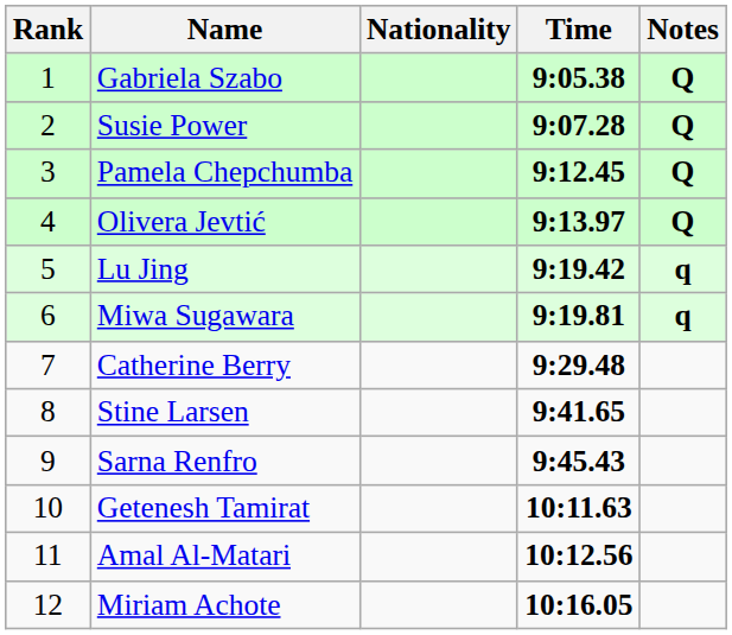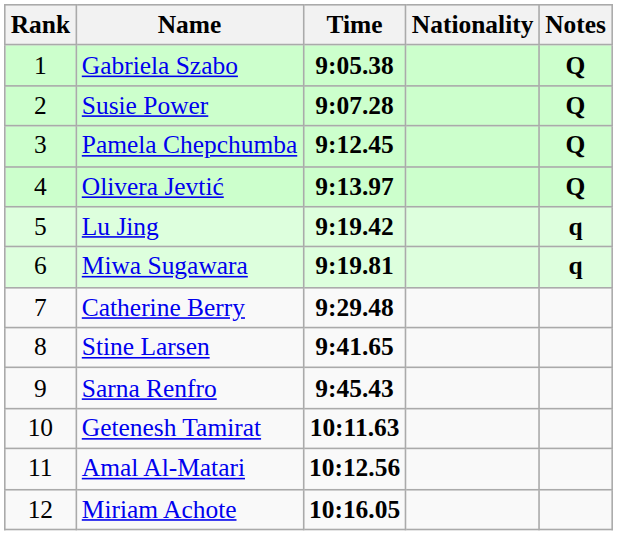columns swapped: Nationality <-> Time
